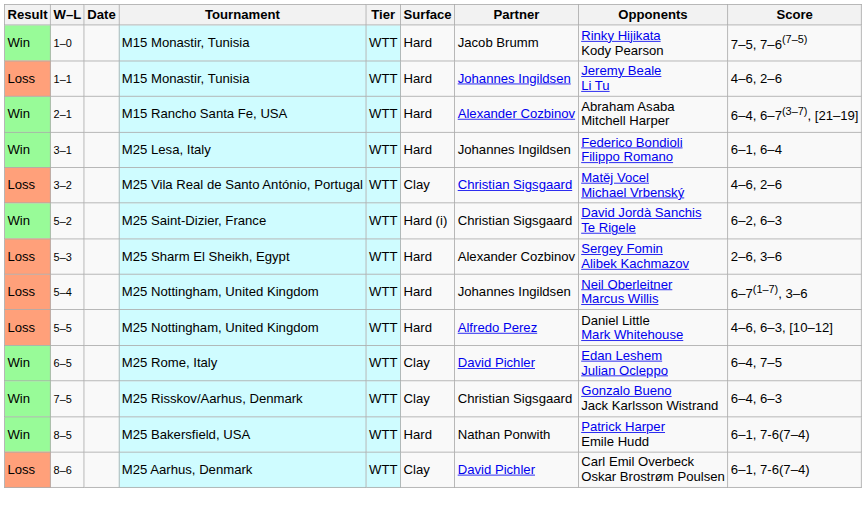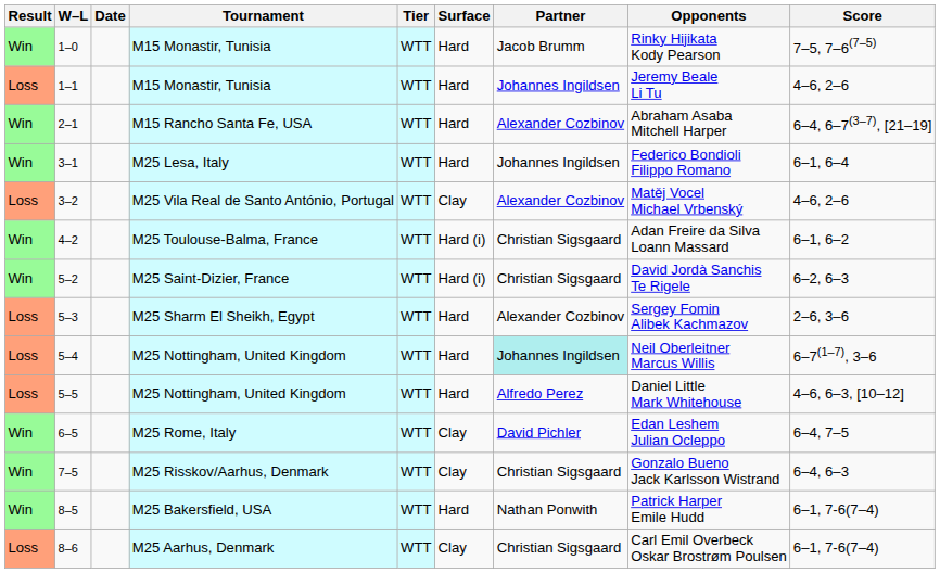3–2 | Partner: Christian Sigsgaard -> Alexander Cozbinov
+ row: Win | 4–2 | M25 Toulouse-Balma, France | WTT | Hard (i) | Christian Sigsgaard | Adan Freire da Silva Loann Massard | 6–1, 6–2
5–4 | Partner: no background -> paleturquoise background
8–6 | Partner: David Pichler -> Christian Sigsgaard
